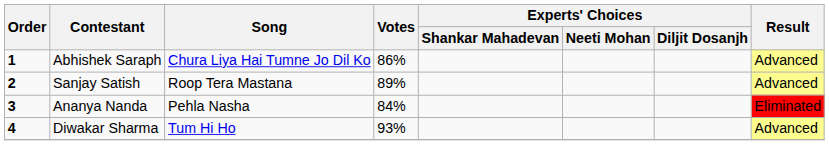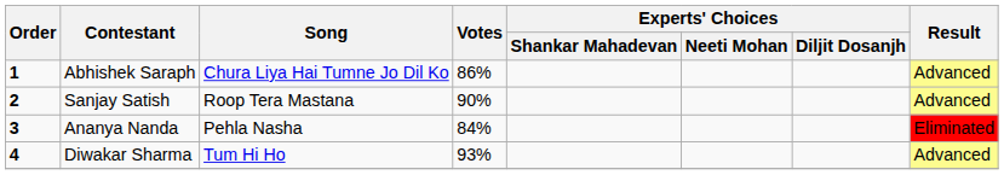Sanjay Satish | Votes: 89% -> 90%
